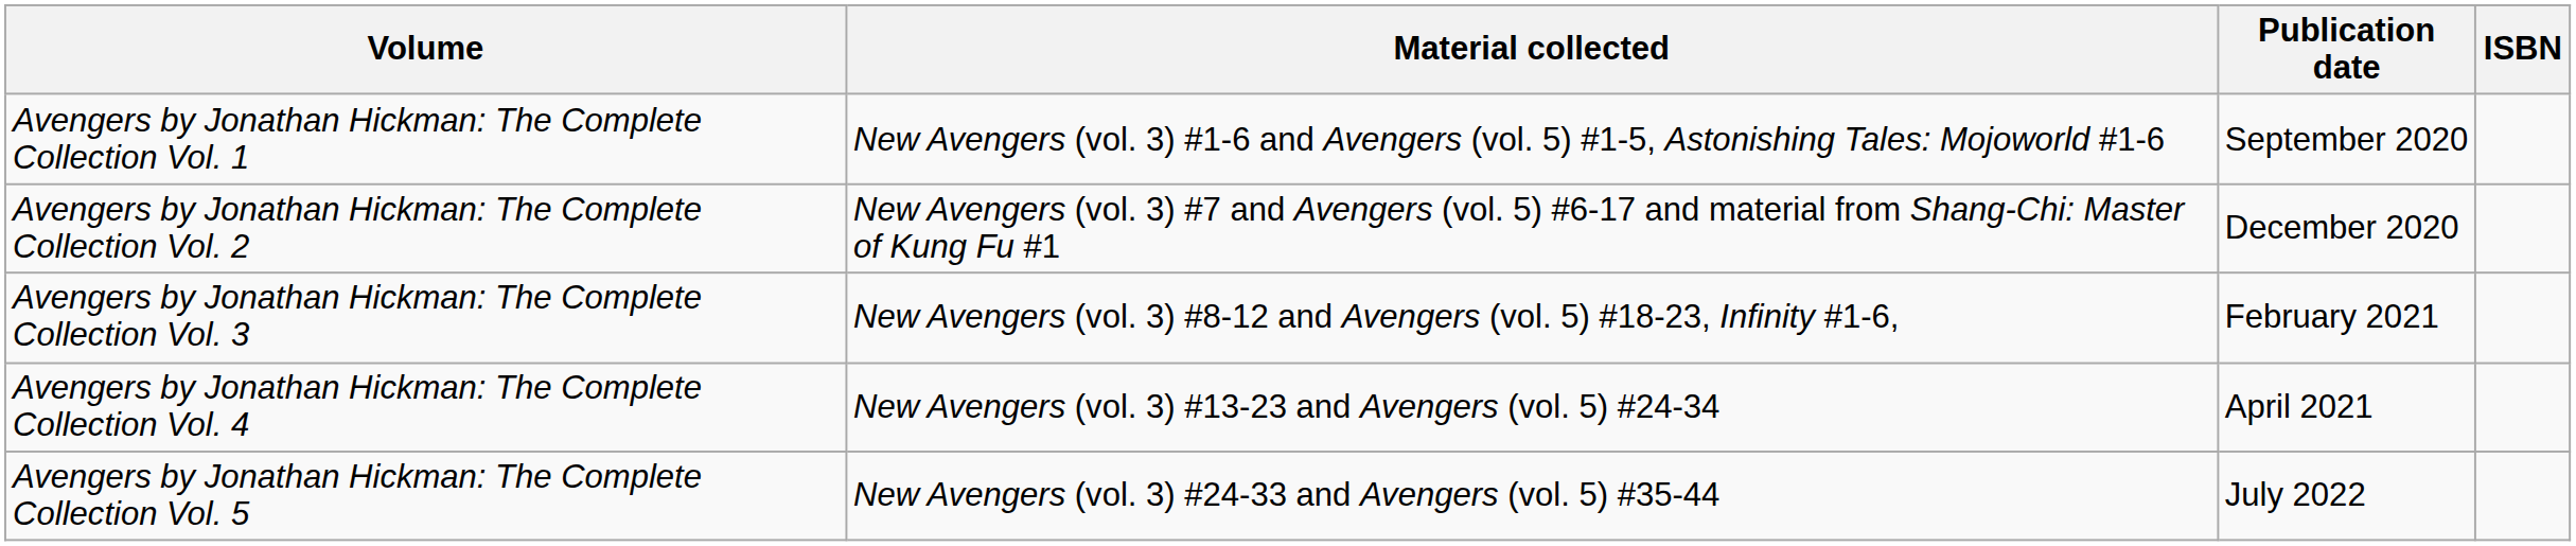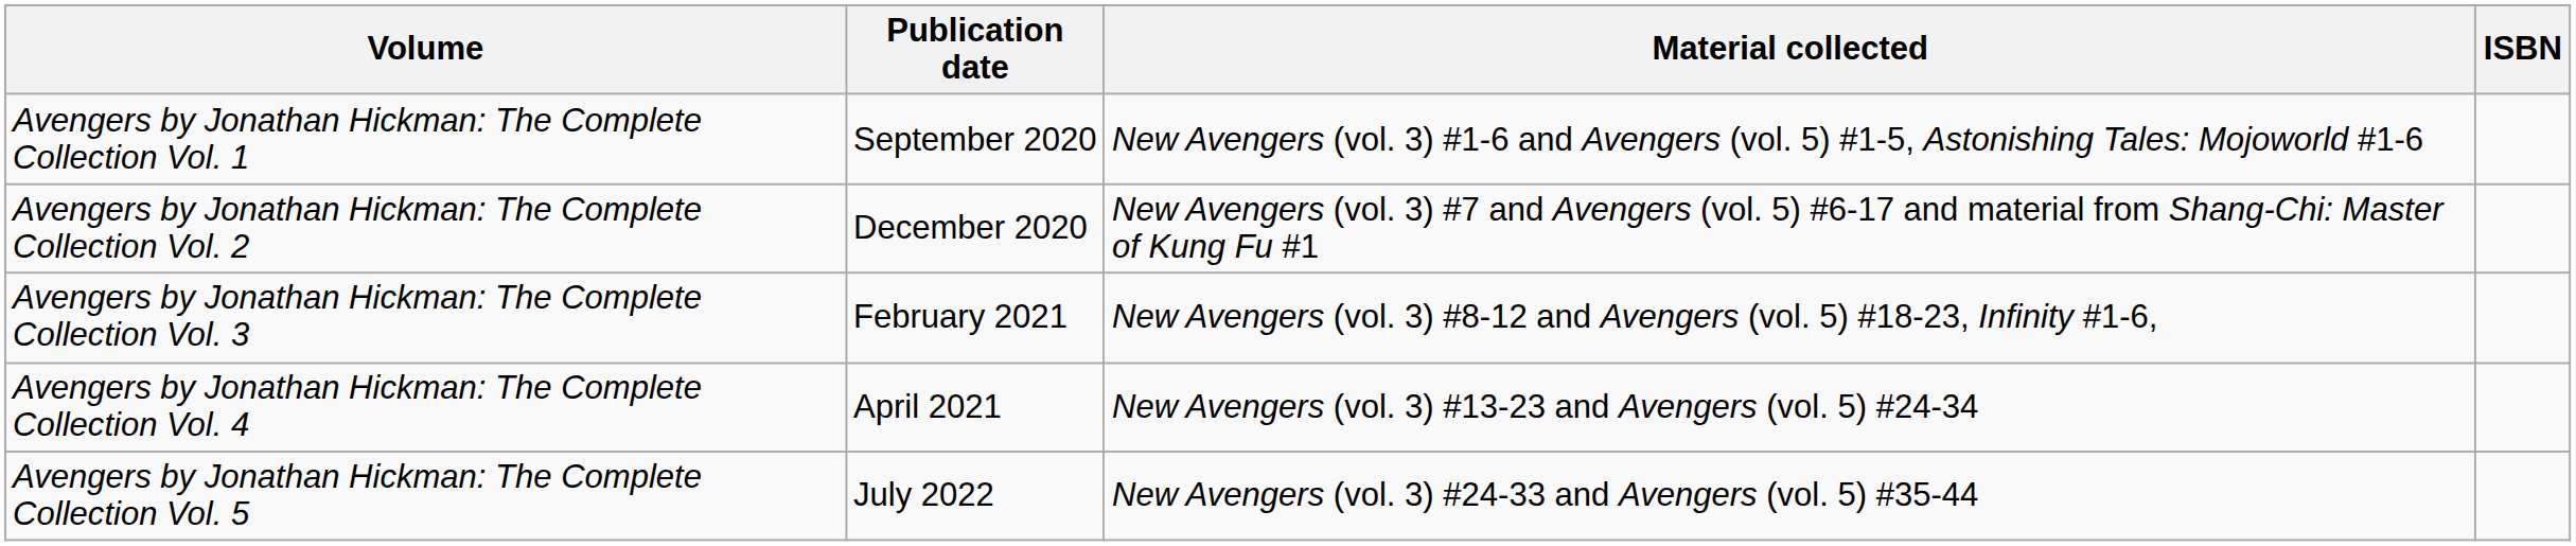columns swapped: Material collected <-> Publication date
